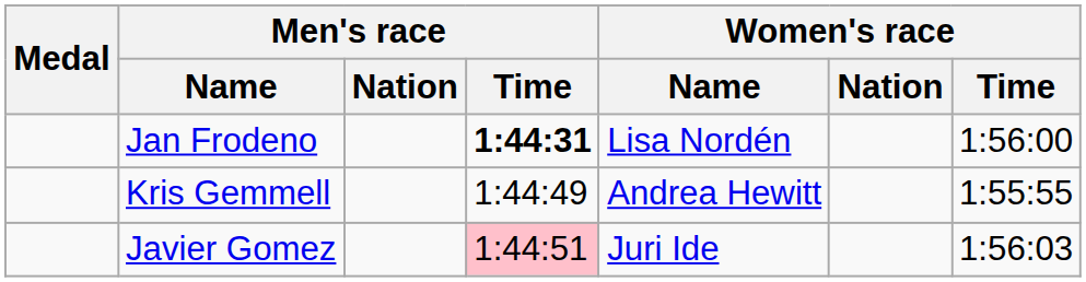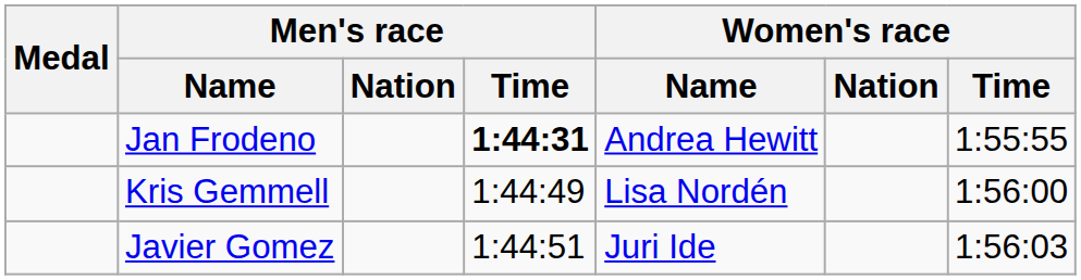Jan Frodeno | Women's race / Name: Lisa Nordén -> Andrea Hewitt
Jan Frodeno | Women's race / Time: 1:56:00 -> 1:55:55
Kris Gemmell | Women's race / Name: Andrea Hewitt -> Lisa Nordén
Kris Gemmell | Women's race / Time: 1:55:55 -> 1:56:00
Javier Gomez | Men's race / Time: pink background -> no background
